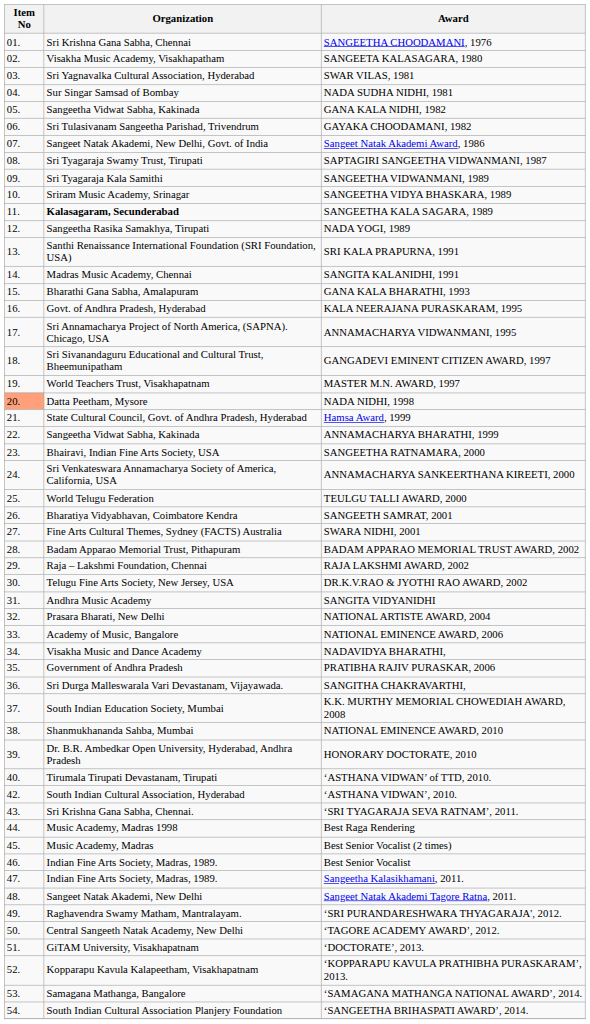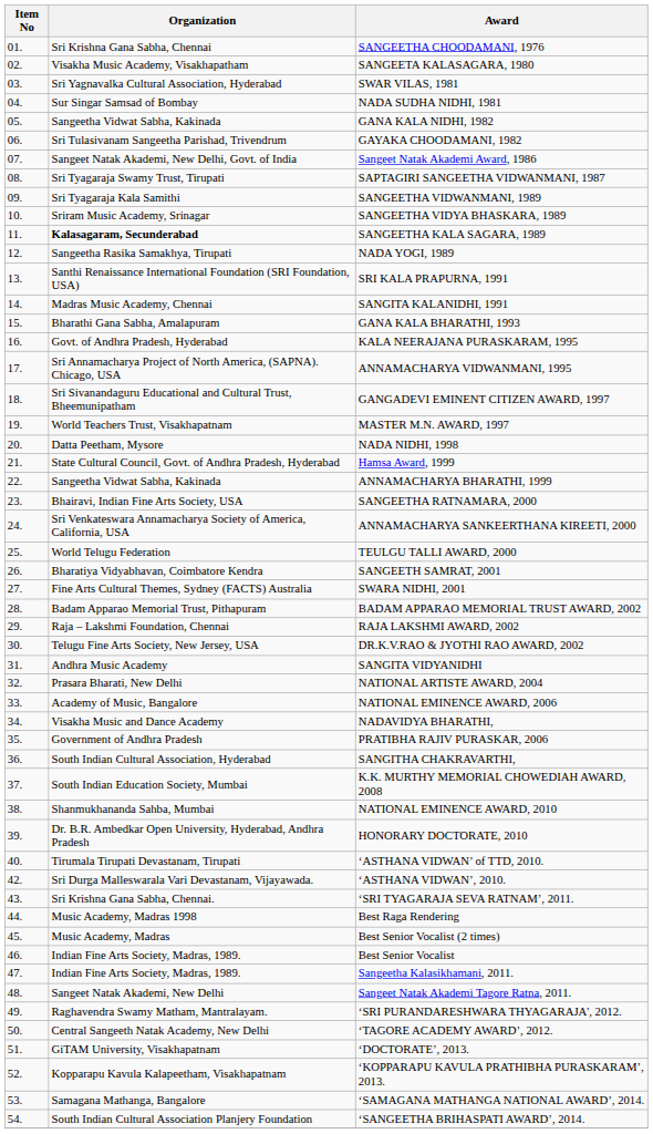NADA NIDHI, 1998 | Item No: lightsalmon background -> no background
SANGITHA CHAKRAVARTHI, | Organization: Sri Durga Malleswarala Vari Devastanam, Vijayawada. -> South Indian Cultural Association, Hyderabad
‘ASTHANA VIDWAN’, 2010. | Organization: South Indian Cultural Association, Hyderabad -> Sri Durga Malleswarala Vari Devastanam, Vijayawada.
